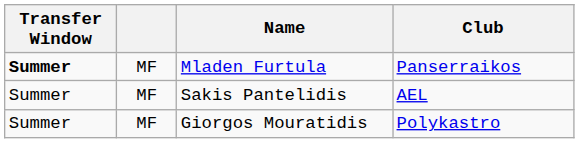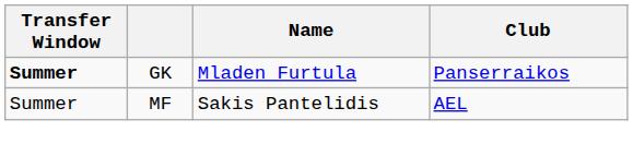Mladen Furtula | column 2: MF -> GK
- row: Summer | MF | Giorgos Mouratidis | Polykastro
